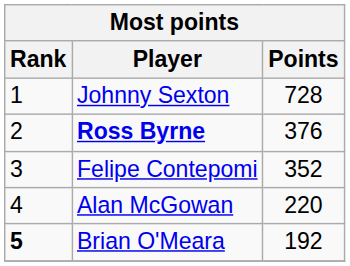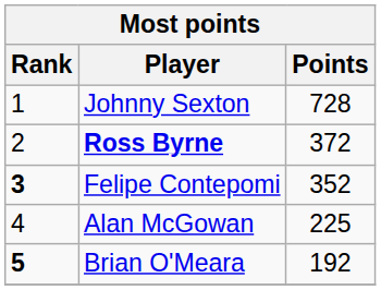Ross Byrne | Points: 376 -> 372
Felipe Contepomi | Rank: normal -> bold
Alan McGowan | Points: 220 -> 225
